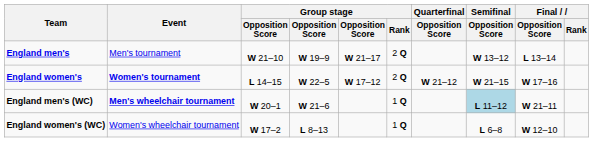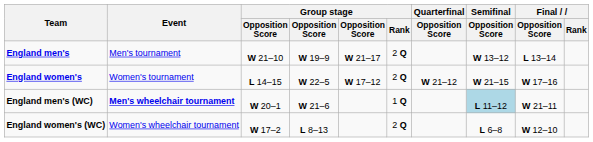England women's | Event: bold -> normal
England women's (WC) | Group stage / Rank: 1 Q -> 2 Q
